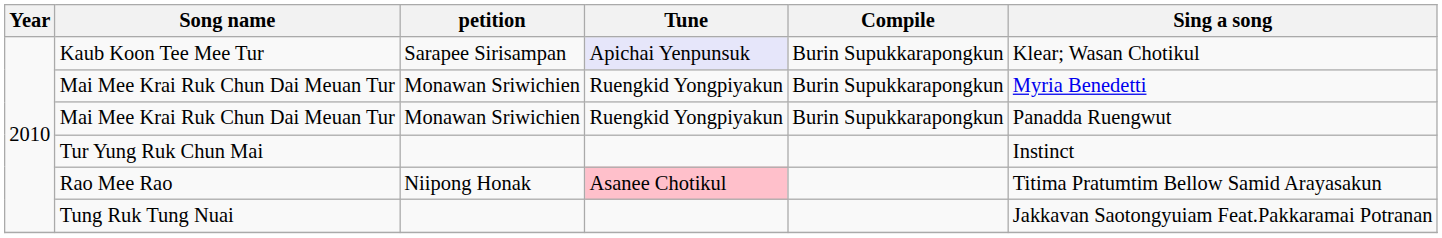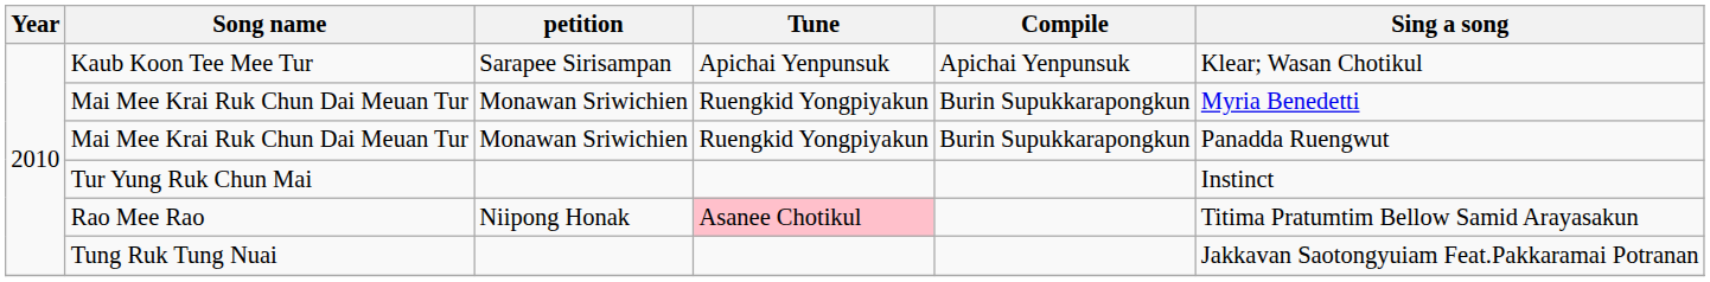Kaub Koon Tee Mee Tur | Tune: lavender background -> no background
Kaub Koon Tee Mee Tur | Compile: Burin Supukkarapongkun -> Apichai Yenpunsuk
